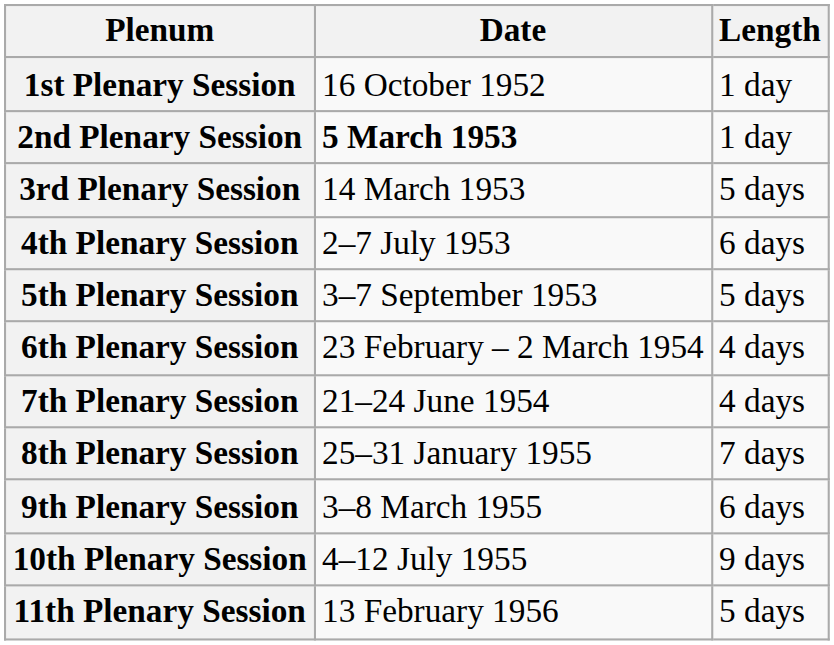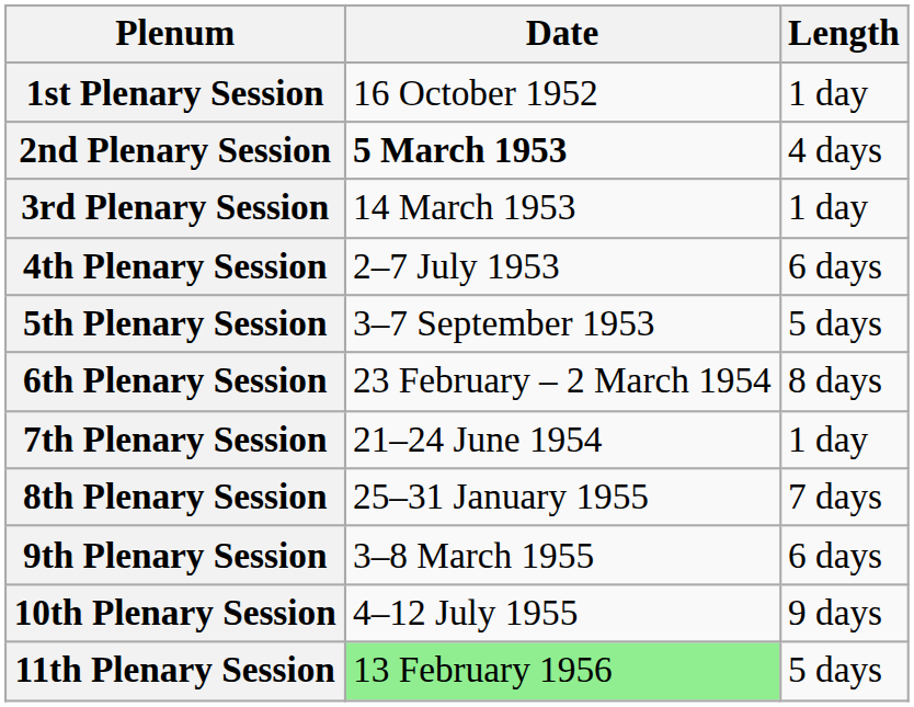2nd Plenary Session | Length: 1 day -> 4 days
3rd Plenary Session | Length: 5 days -> 1 day
6th Plenary Session | Length: 4 days -> 8 days
7th Plenary Session | Length: 4 days -> 1 day
11th Plenary Session | Date: no background -> lightgreen background
